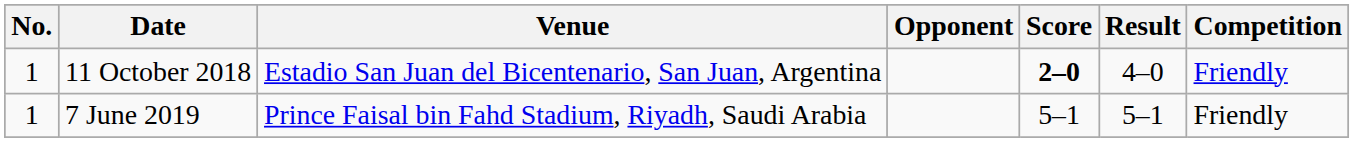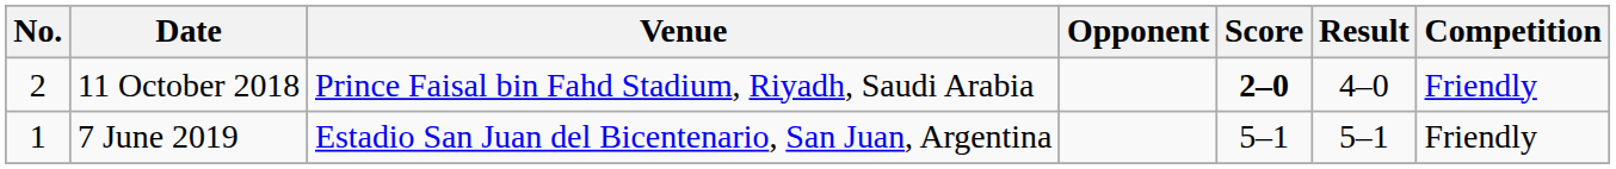11 October 2018 | No.: 1 -> 2
11 October 2018 | Venue: Estadio San Juan del Bicentenario, San Juan, Argentina -> Prince Faisal bin Fahd Stadium, Riyadh, Saudi Arabia
7 June 2019 | Venue: Prince Faisal bin Fahd Stadium, Riyadh, Saudi Arabia -> Estadio San Juan del Bicentenario, San Juan, Argentina
